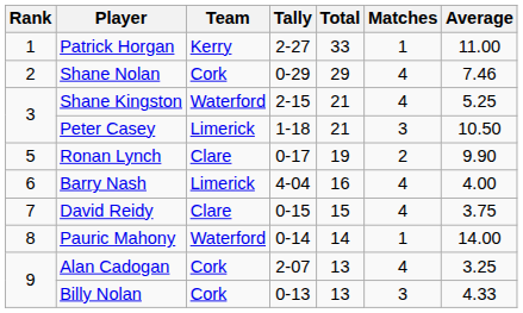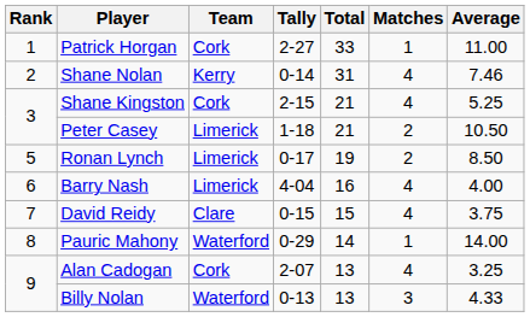Patrick Horgan | Team: Kerry -> Cork
Shane Nolan | Team: Cork -> Kerry
Shane Nolan | Tally: 0-29 -> 0-14
Shane Nolan | Total: 29 -> 31
Shane Kingston | Team: Waterford -> Cork
Peter Casey | Matches: 3 -> 2
Ronan Lynch | Team: Clare -> Limerick
Ronan Lynch | Average: 9.90 -> 8.50
Pauric Mahony | Tally: 0-14 -> 0-29
Billy Nolan | Team: Cork -> Waterford
